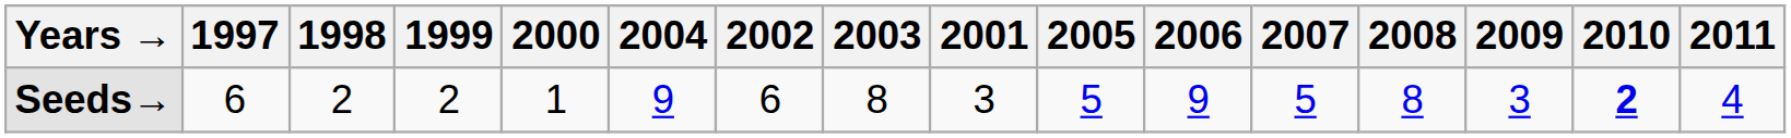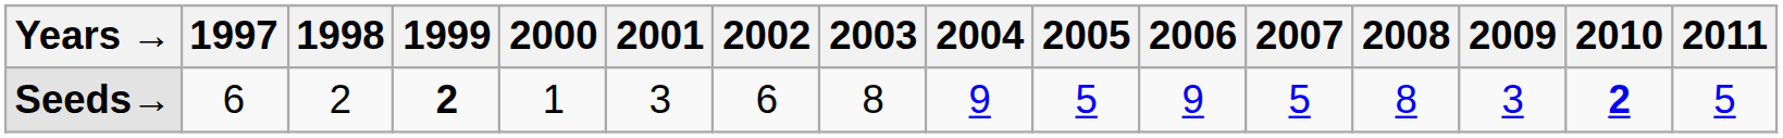columns swapped: 2001 <-> 2004
Seeds→ | 1999: normal -> bold
Seeds→ | 2011: 4 -> 5
